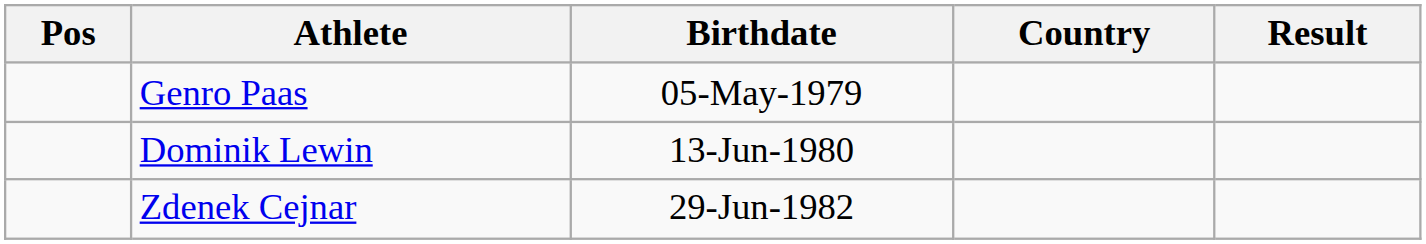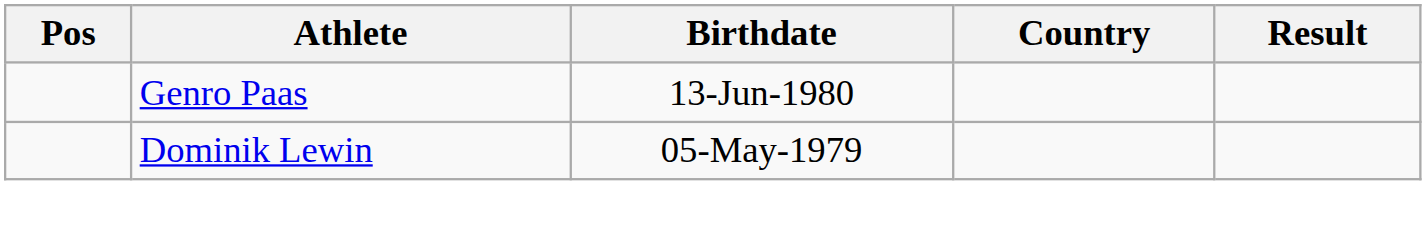Genro Paas | Birthdate: 05-May-1979 -> 13-Jun-1980
Dominik Lewin | Birthdate: 13-Jun-1980 -> 05-May-1979
- row: Zdenek Cejnar | 29-Jun-1982
